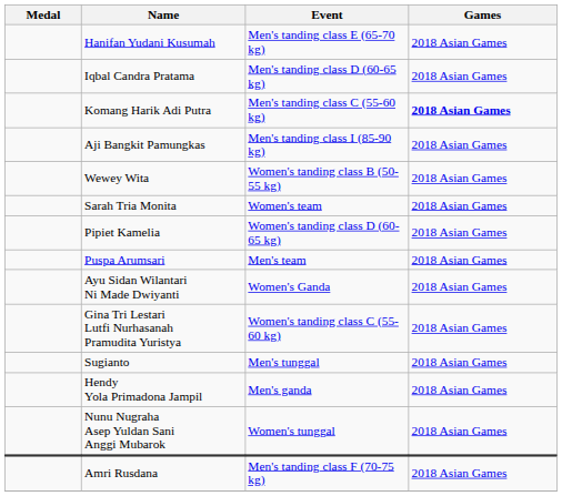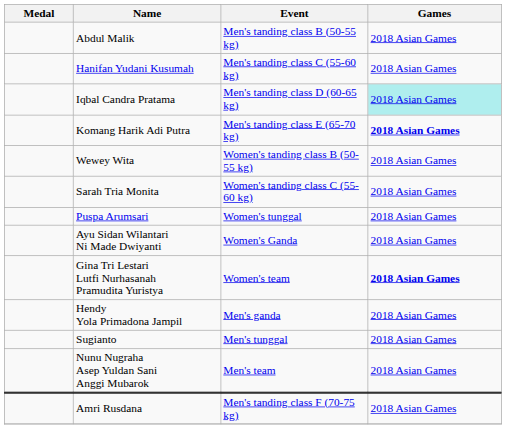+ row: Abdul Malik | Men's tanding class B (50-55 kg) | 2018 Asian Games
Hanifan Yudani Kusumah | Event: Men's tanding class E (65-70 kg) -> Men's tanding class C (55-60 kg)
Iqbal Candra Pratama | Games: no background -> paleturquoise background
Komang Harik Adi Putra | Event: Men's tanding class C (55-60 kg) -> Men's tanding class E (65-70 kg)
- row: Aji Bangkit Pamungkas | Men's tanding class I (85-90 kg) | 2018 Asian Games
Sarah Tria Monita | Event: Women's team -> Women's tanding class C (55-60 kg)
- row: Pipiet Kamelia | Women's tanding class D (60-65 kg) | 2018 Asian Games
Puspa Arumsari | Event: Men's team -> Women's tunggal
Gina Tri Lestari Lutfi Nurhasanah Pramudita Yuristya | Event: Women's tanding class C (55-60 kg) -> Women's team
Gina Tri Lestari Lutfi Nurhasanah Pramudita Yuristya | Games: normal -> bold
rows swapped: Sugianto <-> Hendy Yola Primadona Jampil
Nunu Nugraha Asep Yuldan Sani Anggi Mubarok | Event: Women's tunggal -> Men's team
